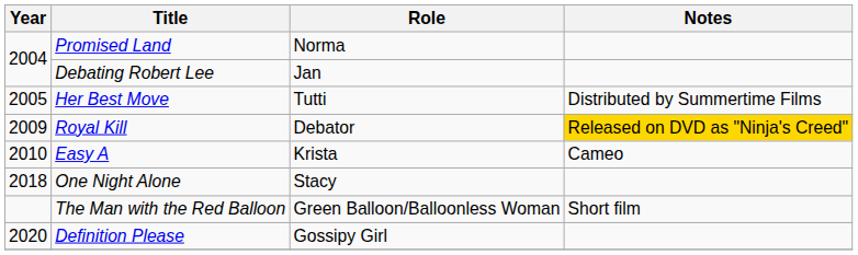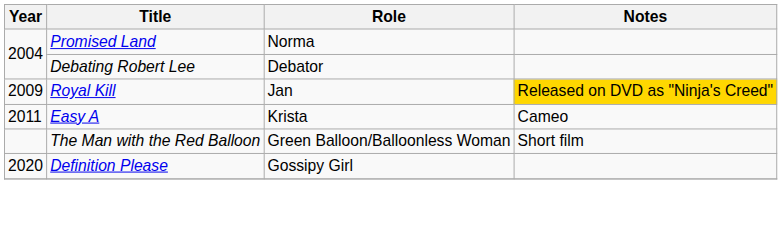Debating Robert Lee | Role: Jan -> Debator
- row: 2005 | Her Best Move | Tutti | Distributed by Summertime Films
Royal Kill | Role: Debator -> Jan
Easy A | Year: 2010 -> 2011
- row: 2018 | One Night Alone | Stacy
